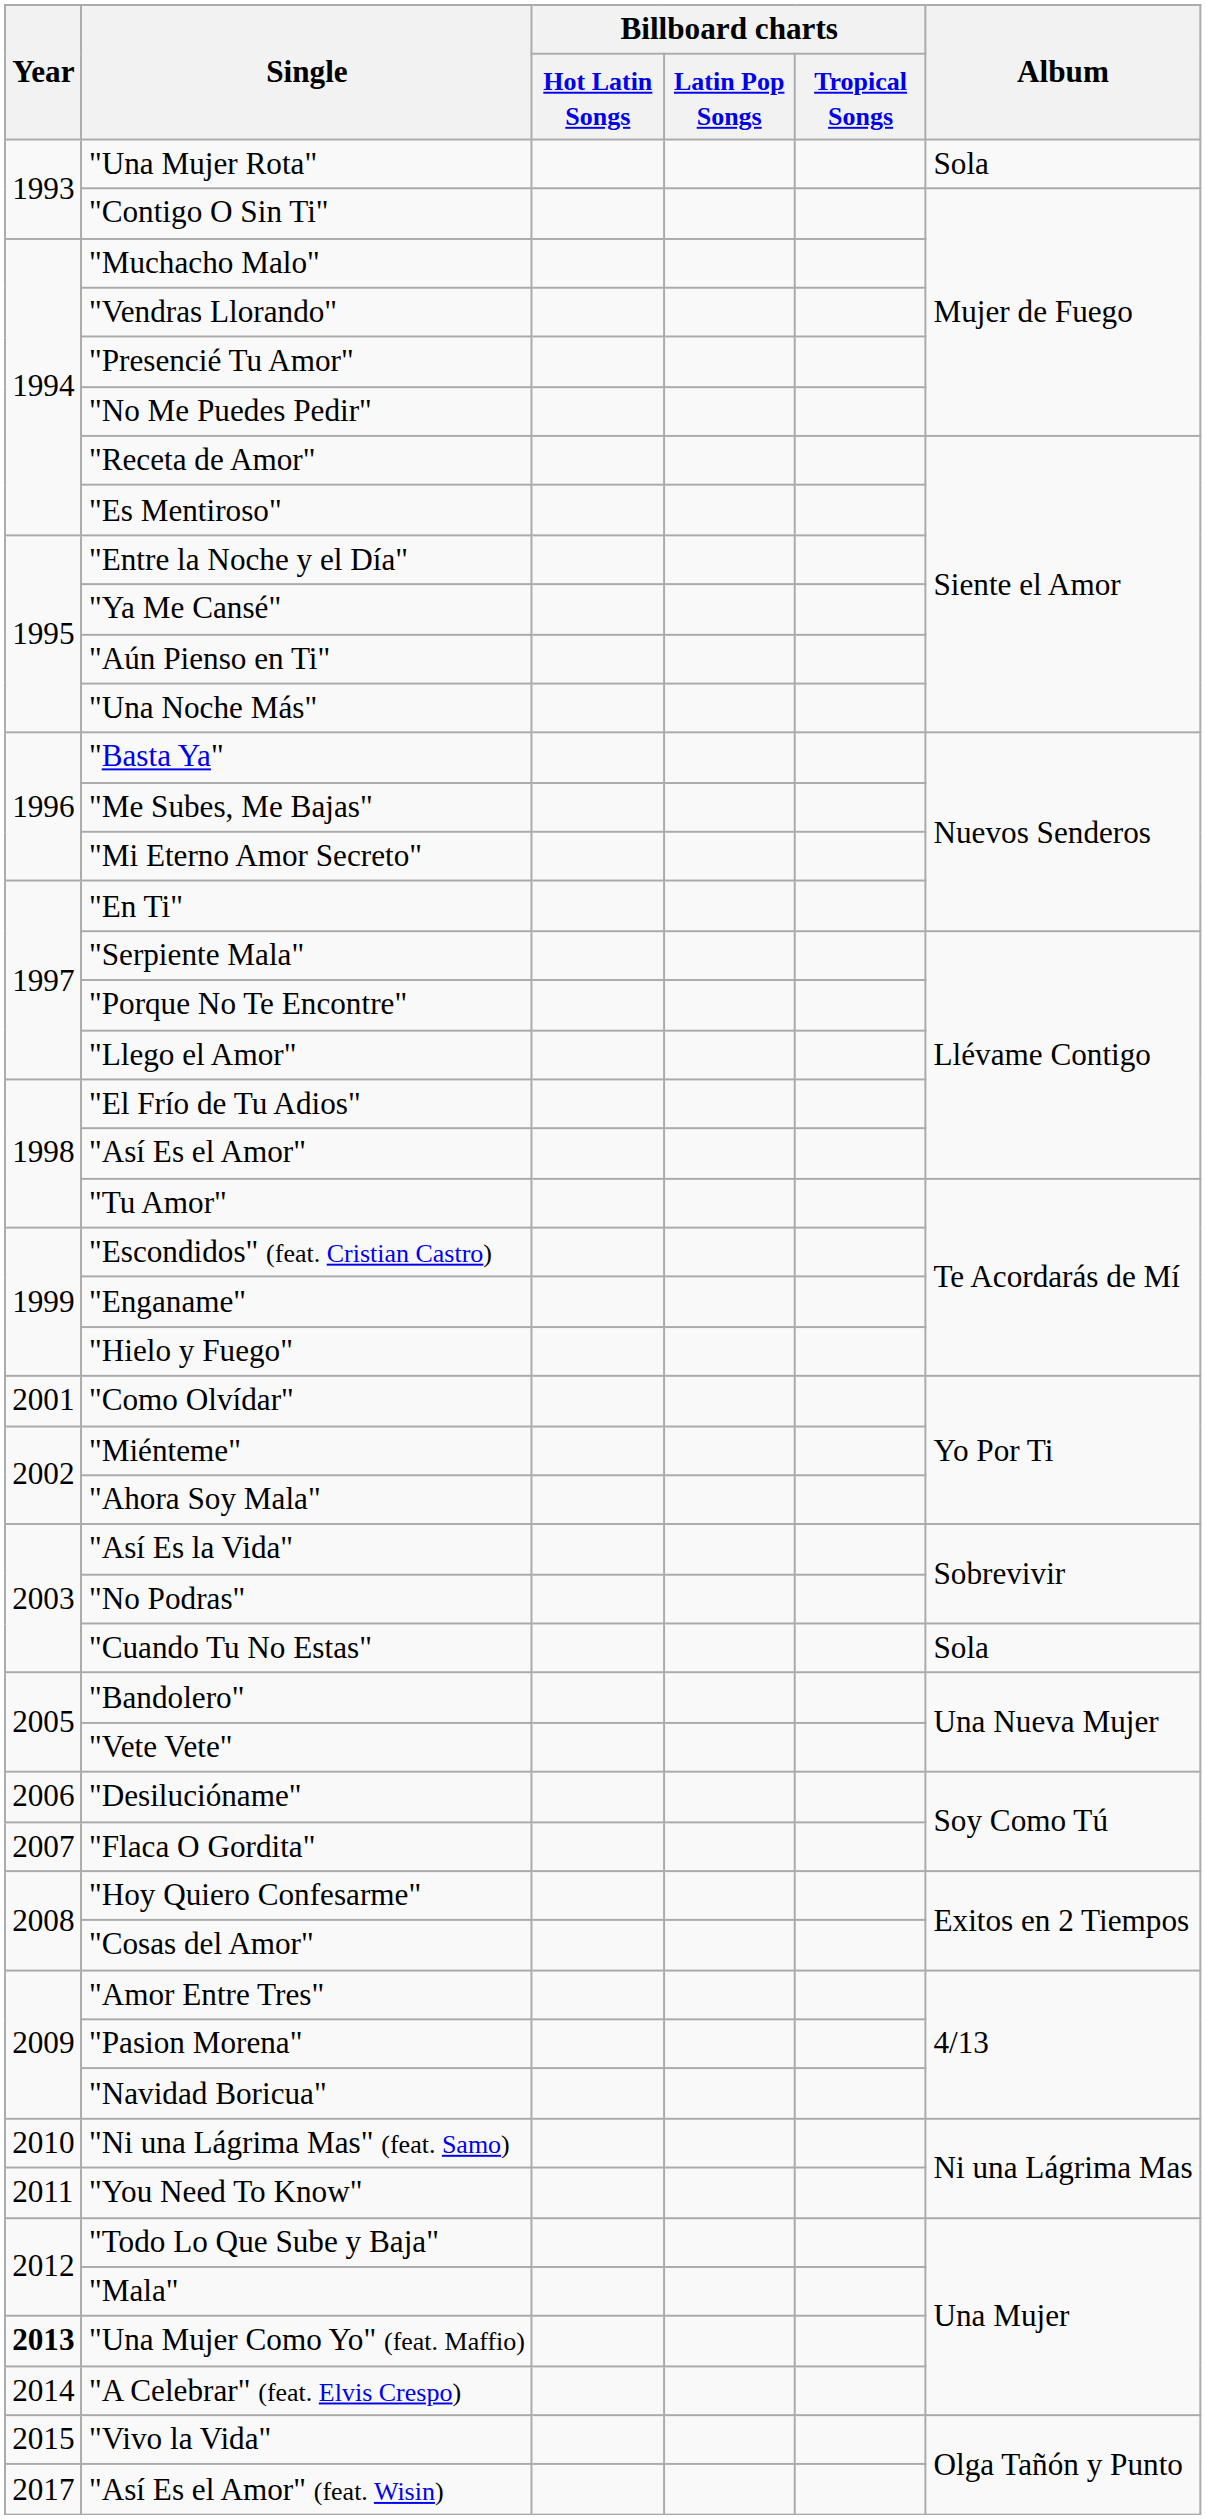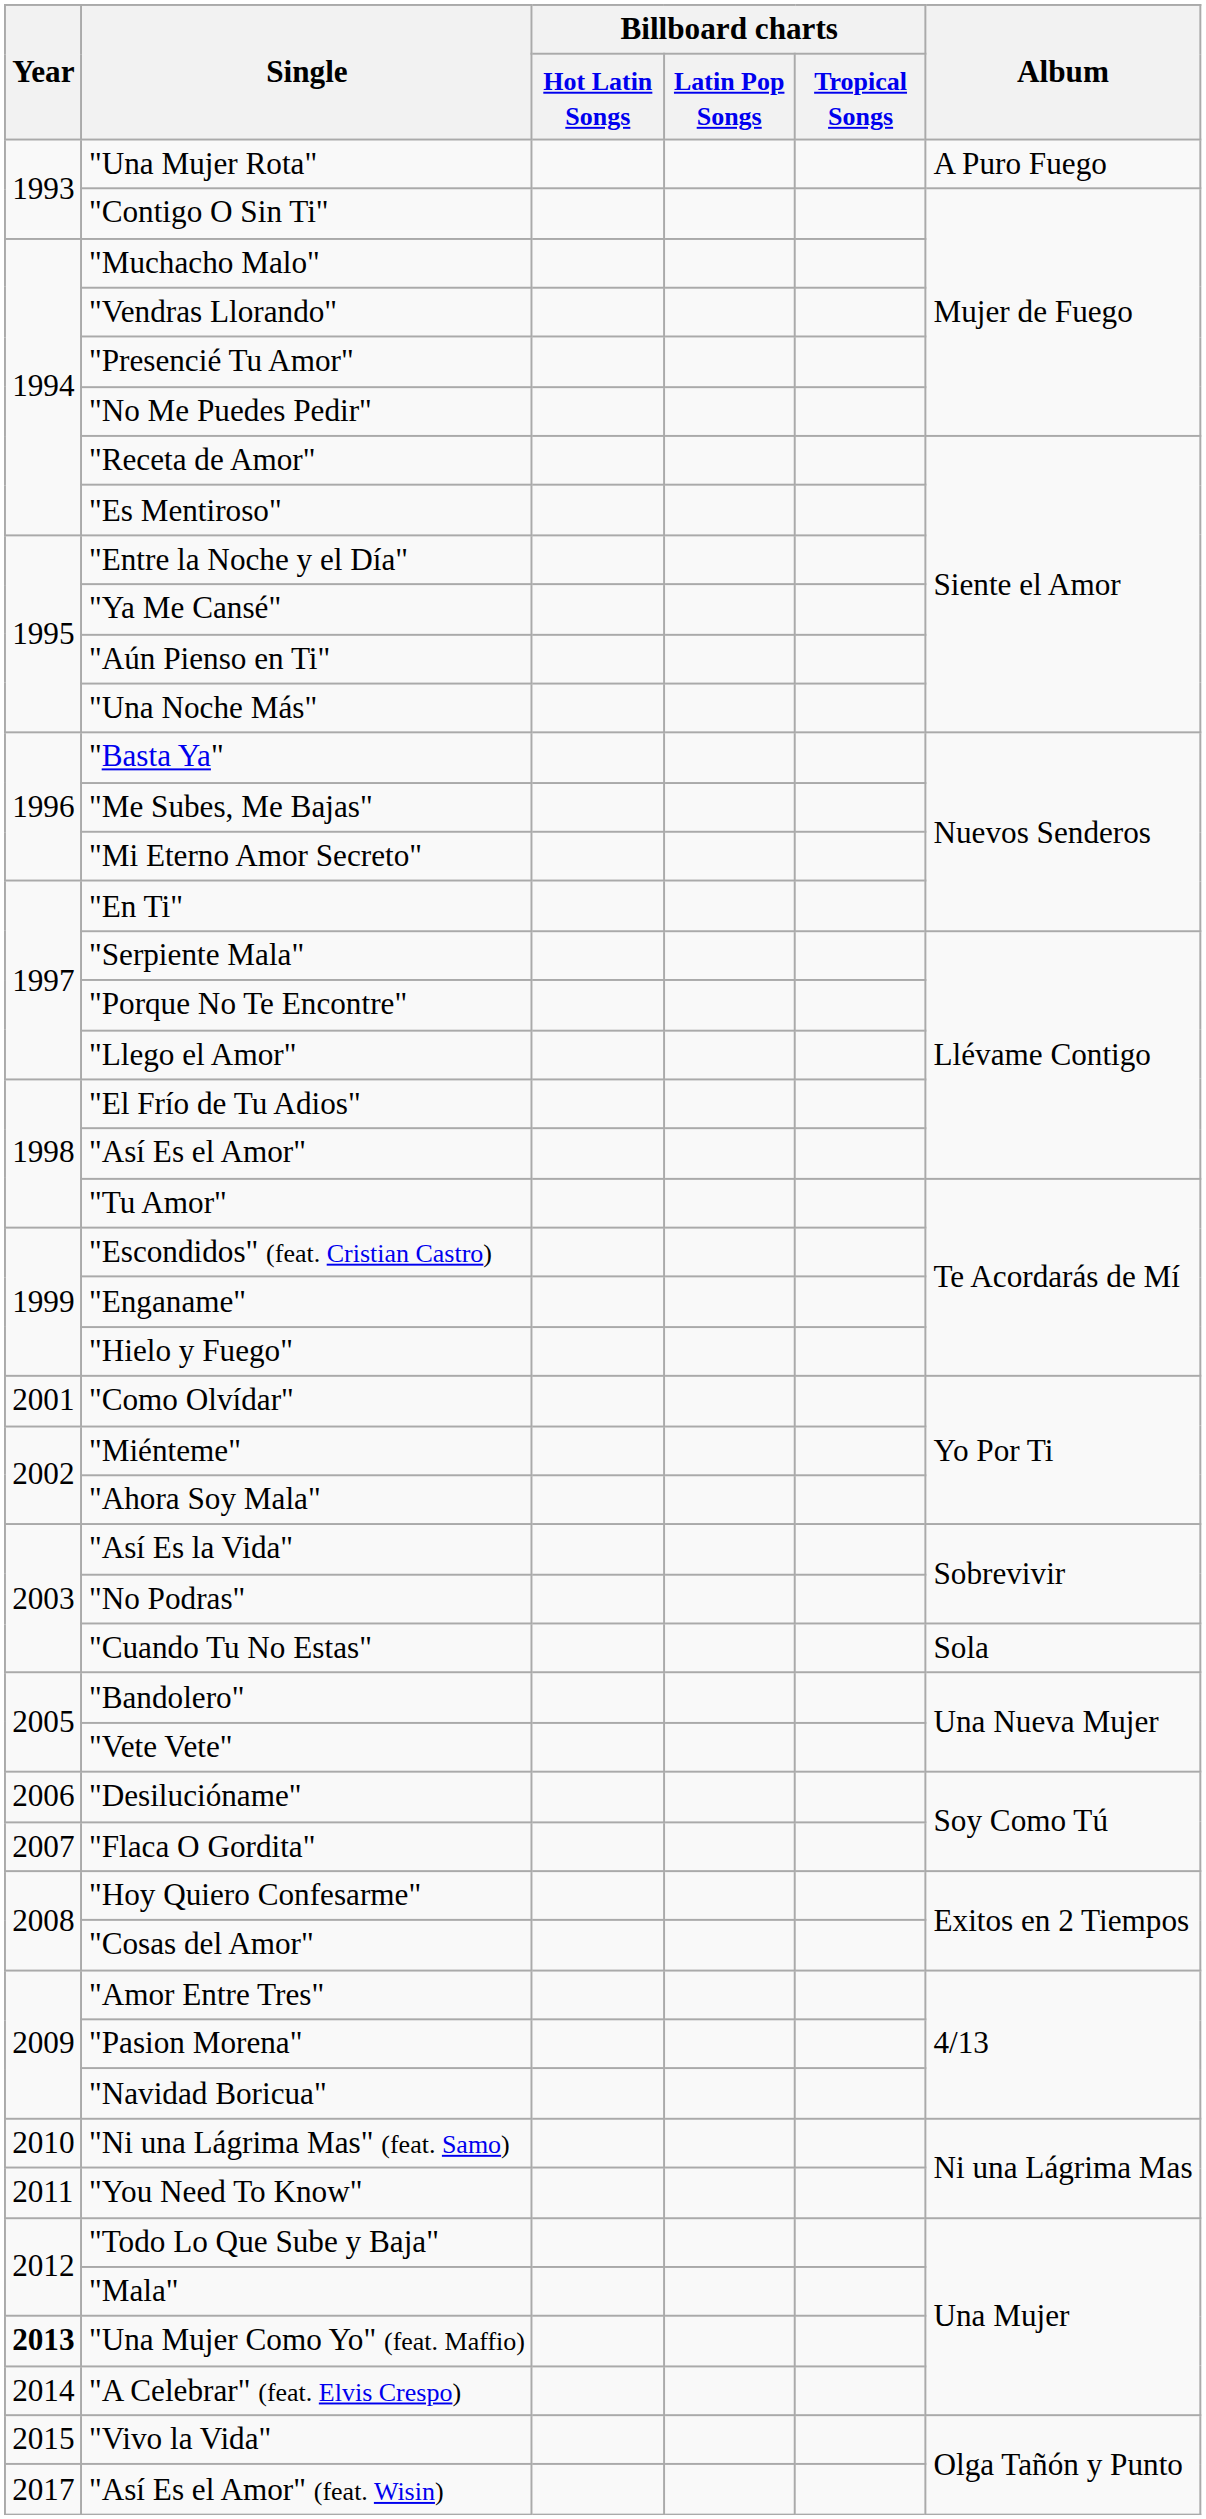"Una Mujer Rota" | Album: Sola -> A Puro Fuego
